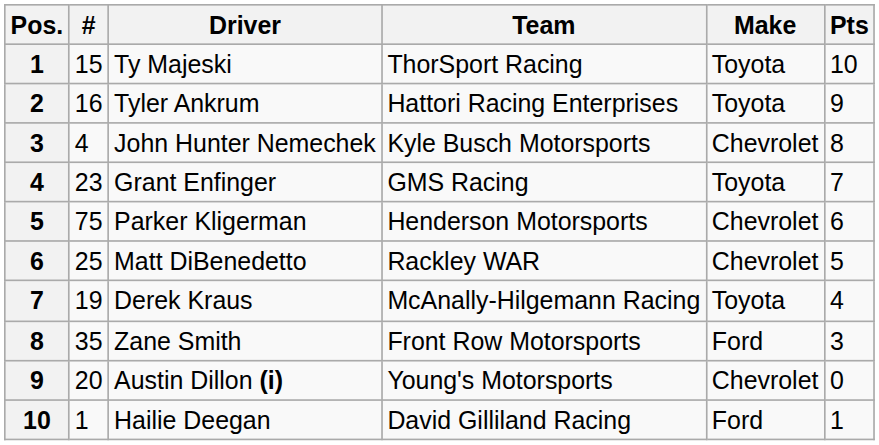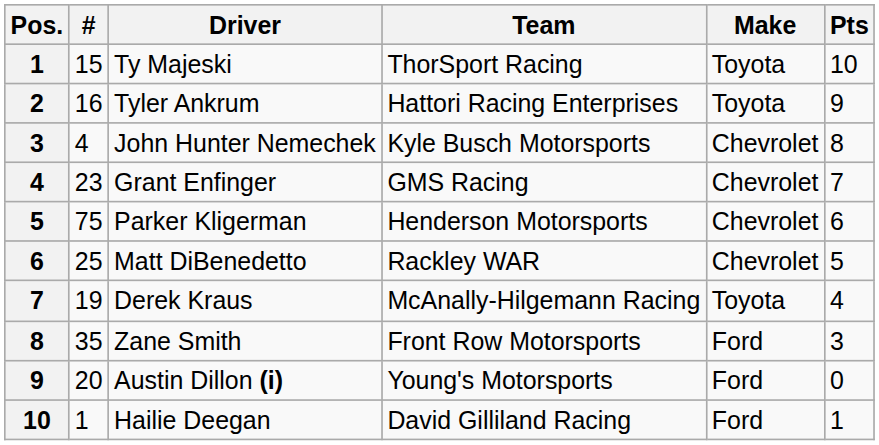Grant Enfinger | Make: Toyota -> Chevrolet
Austin Dillon (i) | Make: Chevrolet -> Ford
